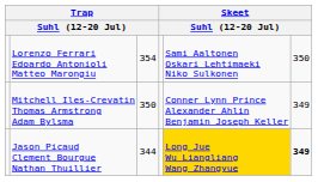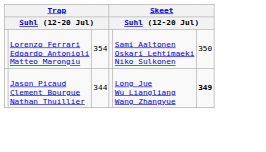- row: Mitchell Iles-Crevatin Thomas Armstrong Adam Bylsma | 350 | Conner Lynn Prince Alexander Ahlin Benjamin Joseph Keller | 349
Jason Picaud Clement Bourgue Nathan Thuillier | column 5: gold background -> no background
